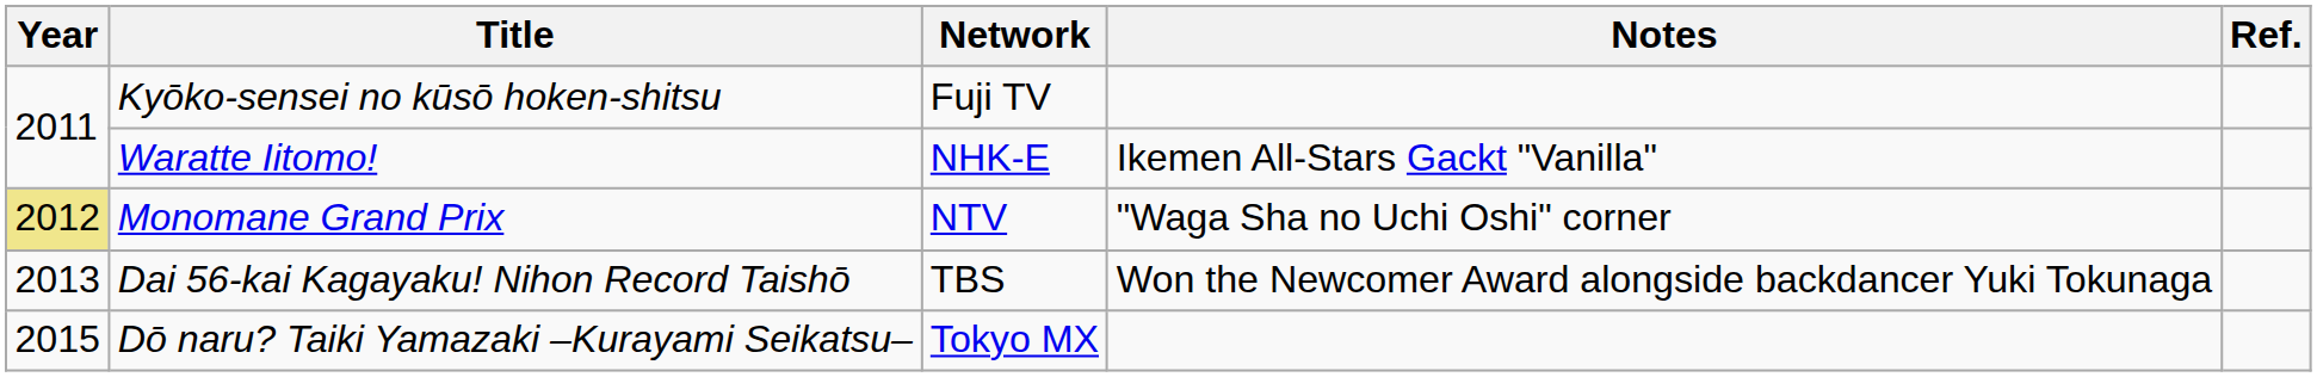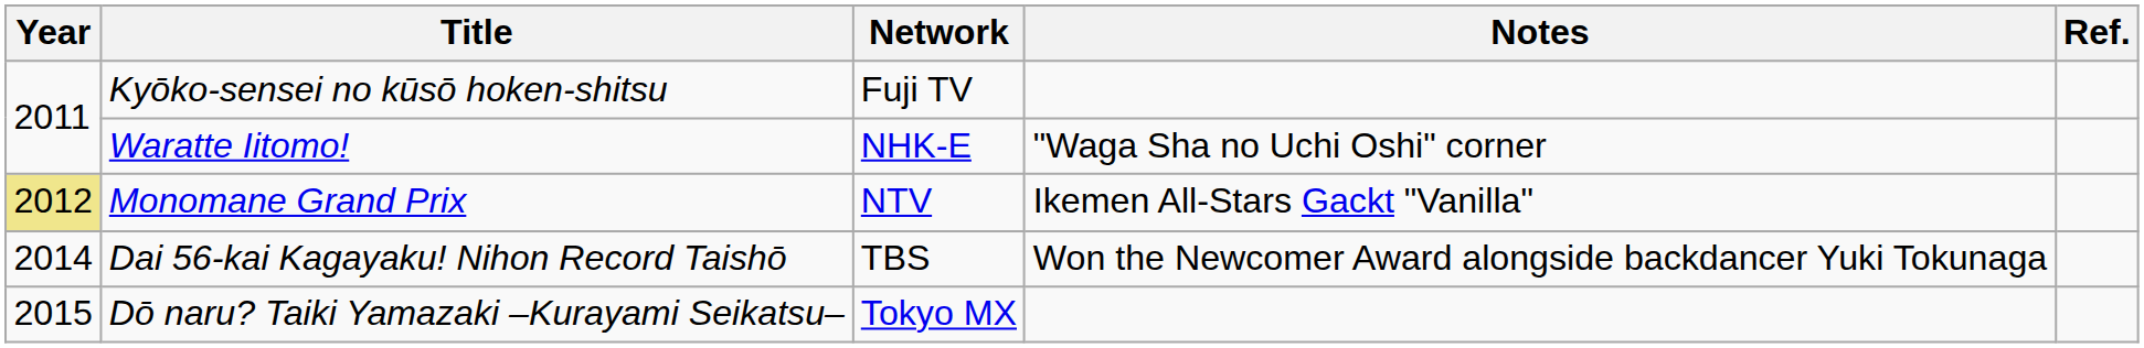Waratte Iitomo! | Notes: Ikemen All-Stars Gackt "Vanilla" -> "Waga Sha no Uchi Oshi" corner
Monomane Grand Prix | Notes: "Waga Sha no Uchi Oshi" corner -> Ikemen All-Stars Gackt "Vanilla"
Dai 56-kai Kagayaku! Nihon Record Taishō | Year: 2013 -> 2014
